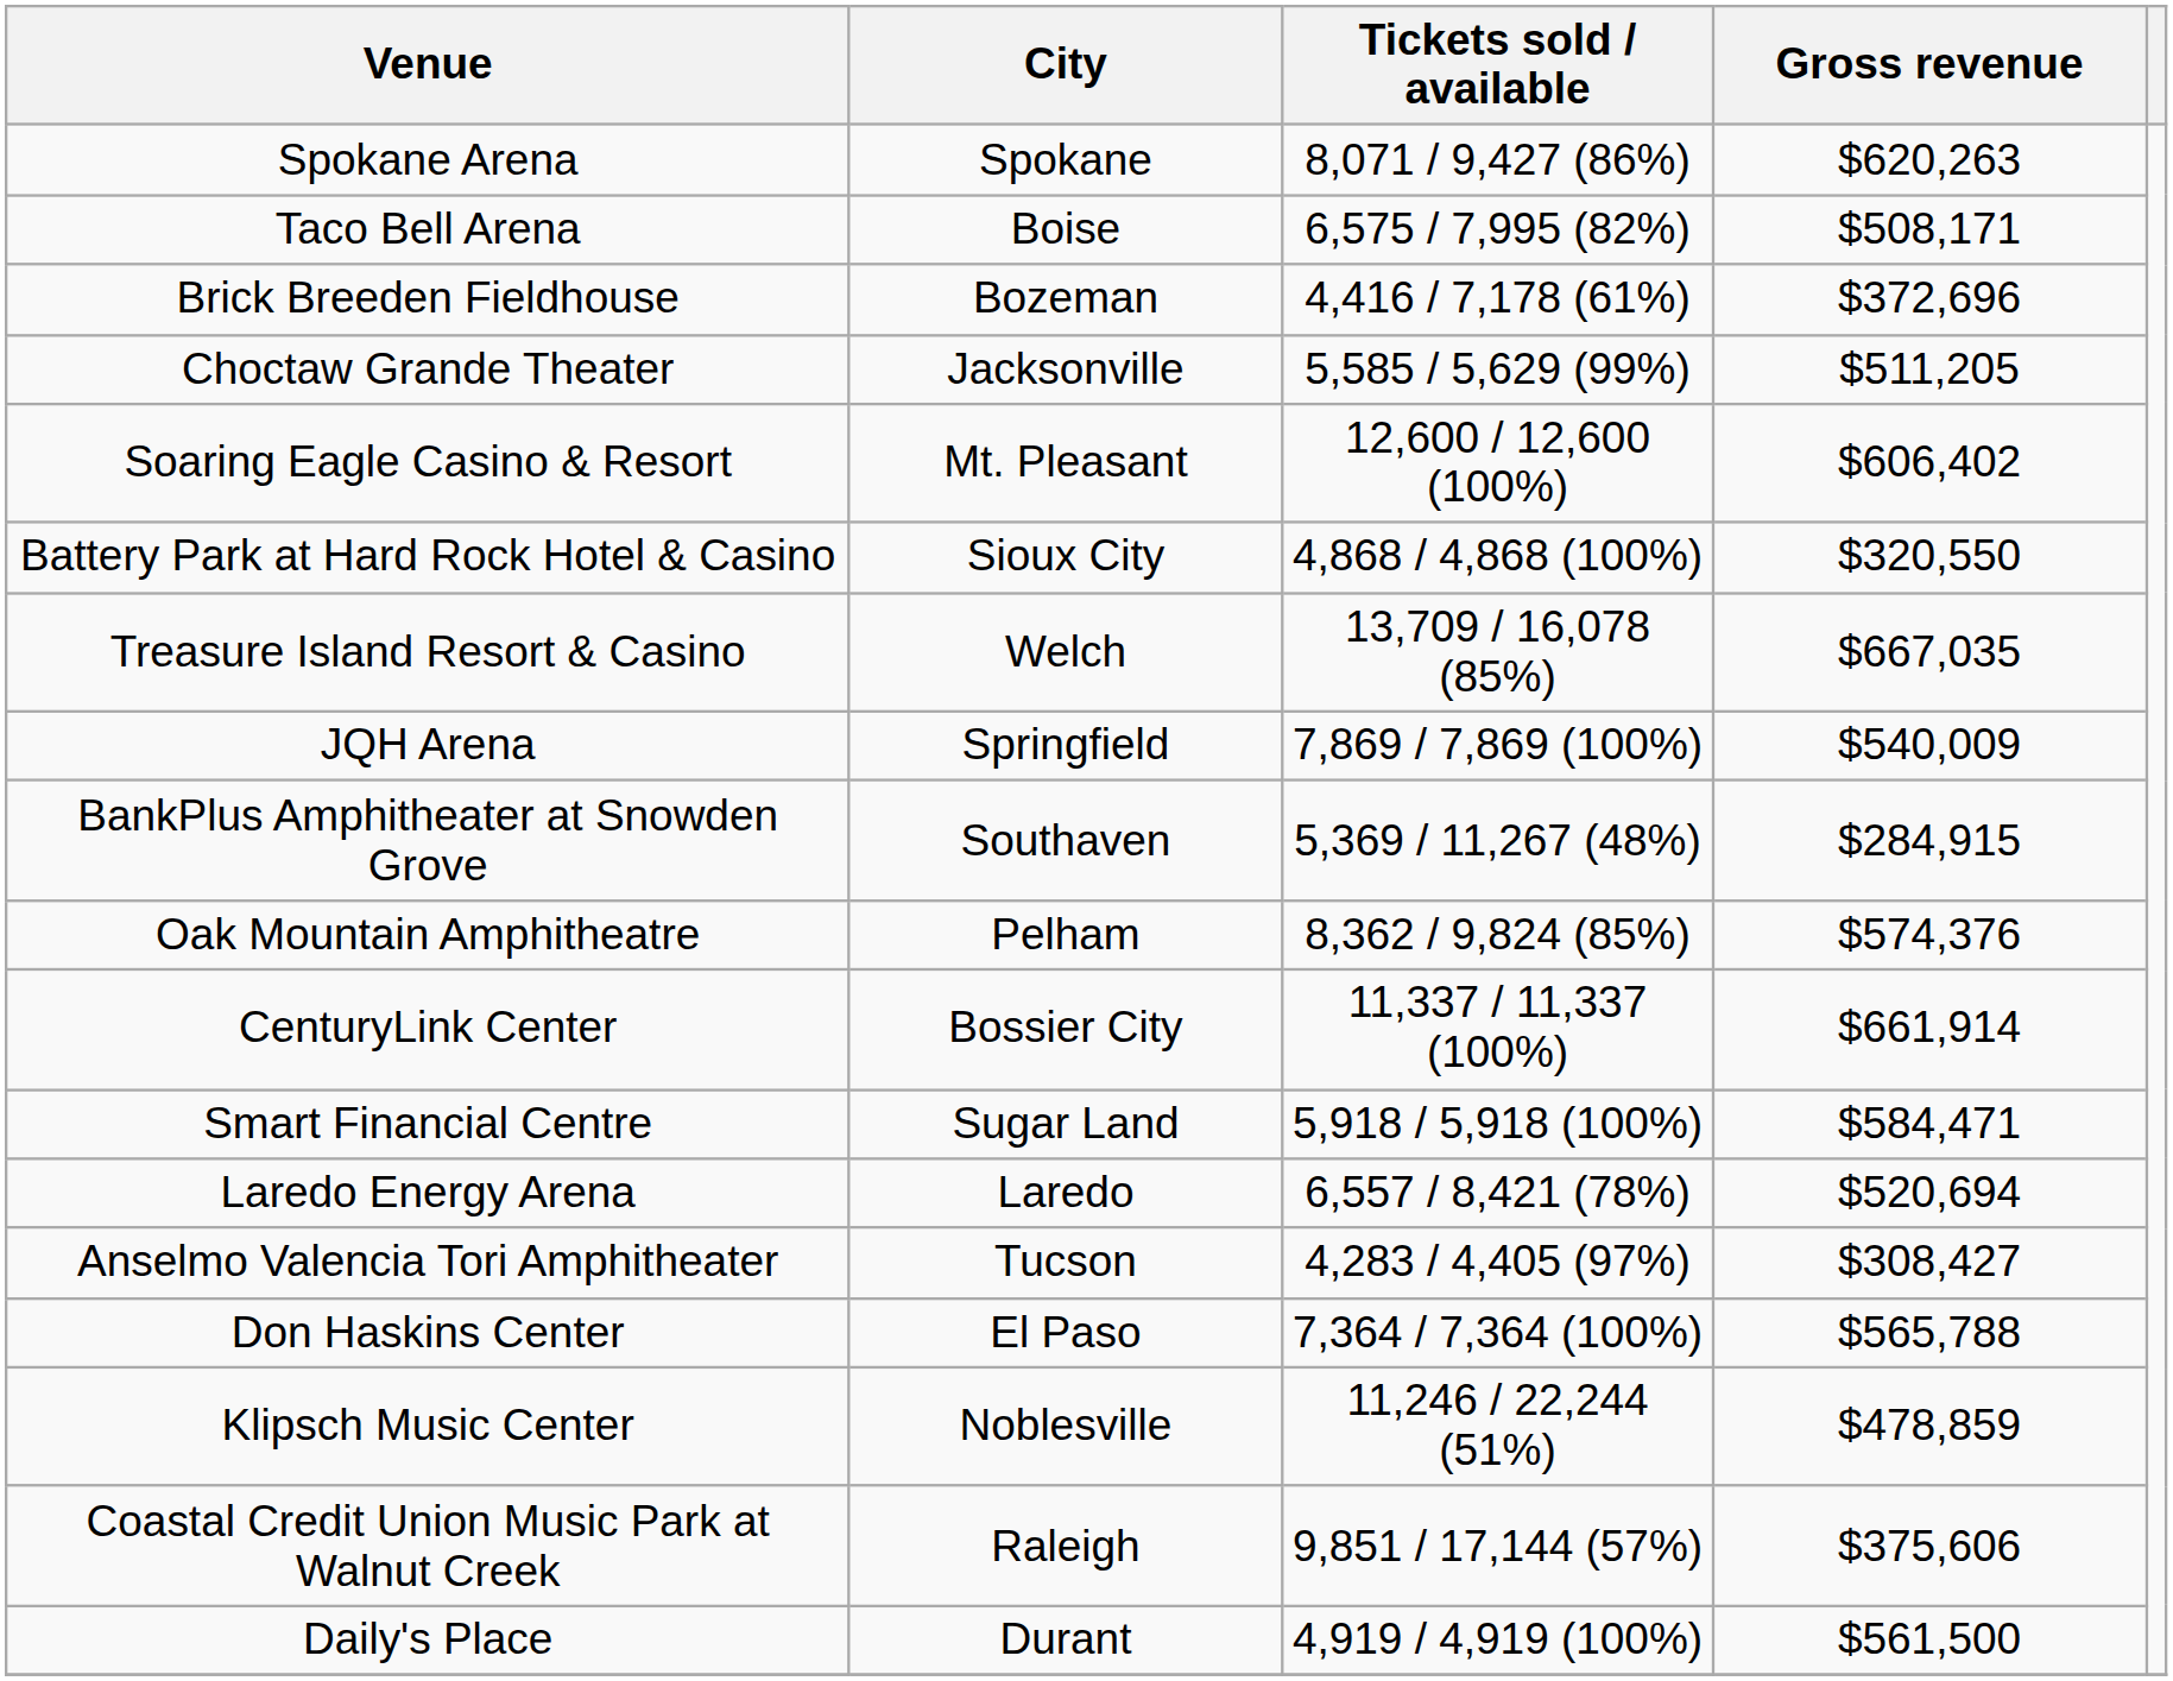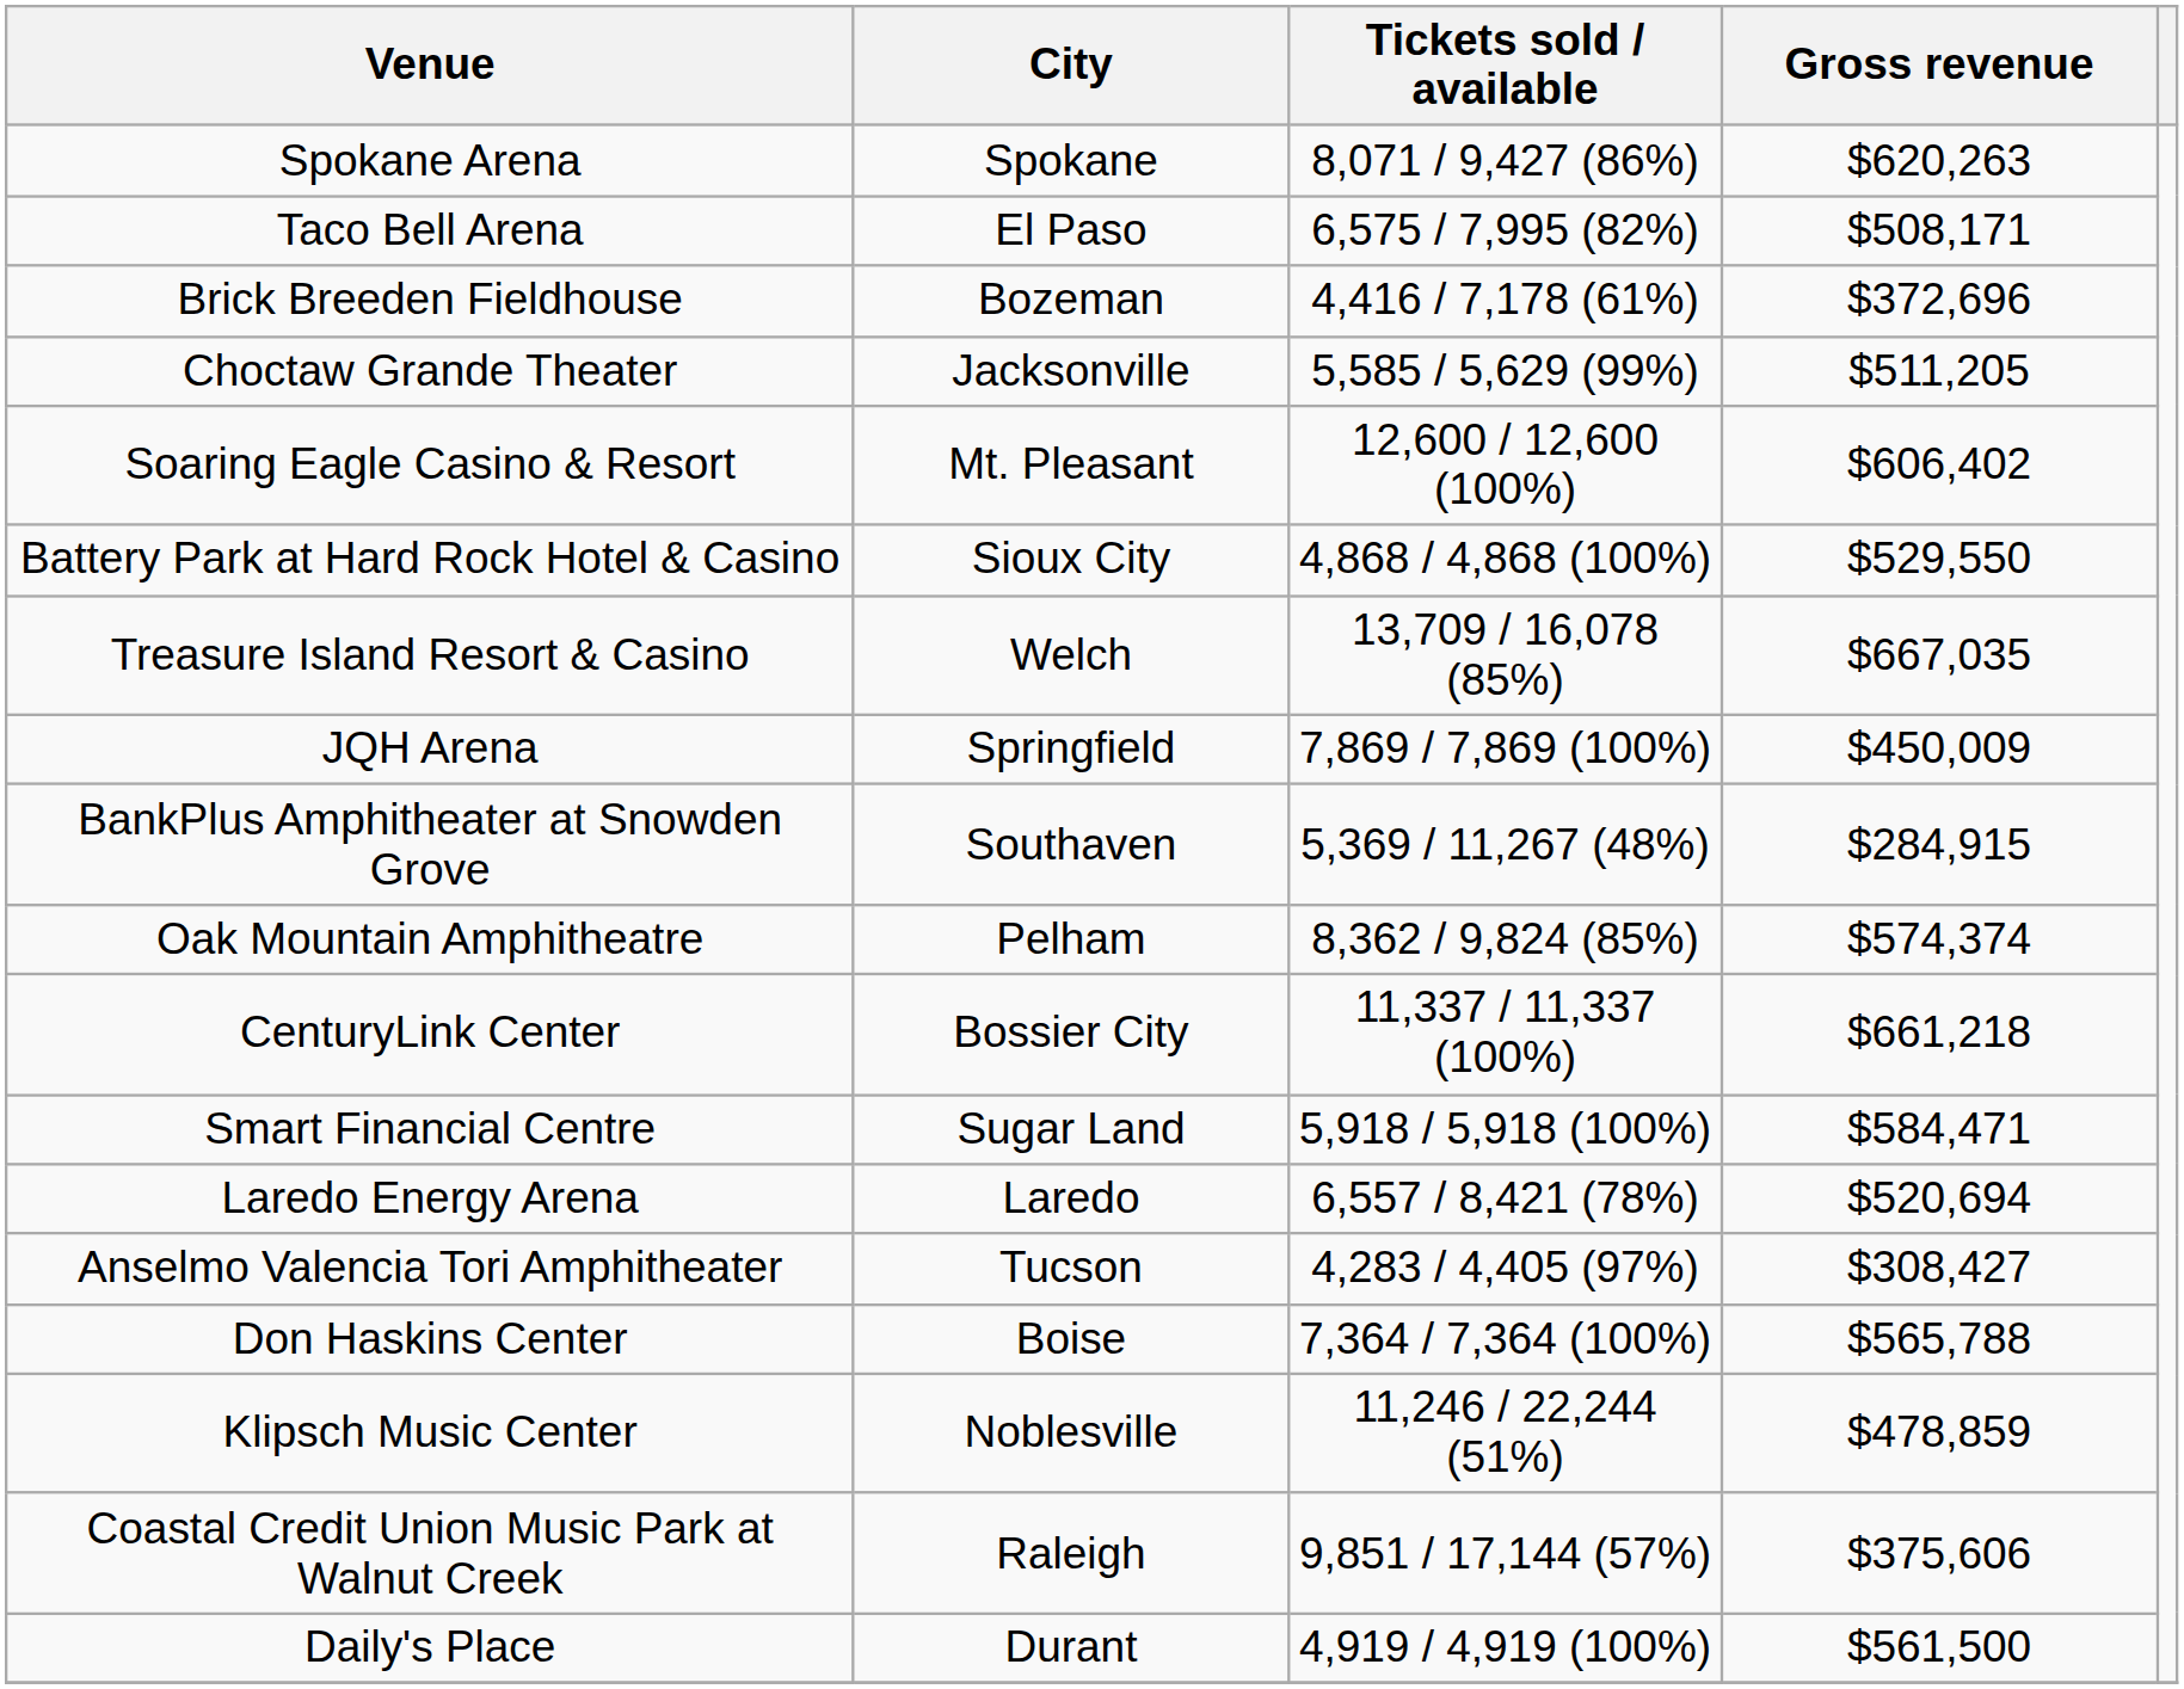Taco Bell Arena | City: Boise -> El Paso
Battery Park at Hard Rock Hotel & Casino | Gross revenue: $320,550 -> $529,550
JQH Arena | Gross revenue: $540,009 -> $450,009
Oak Mountain Amphitheatre | Gross revenue: $574,376 -> $574,374
CenturyLink Center | Gross revenue: $661,914 -> $661,218
Don Haskins Center | City: El Paso -> Boise
